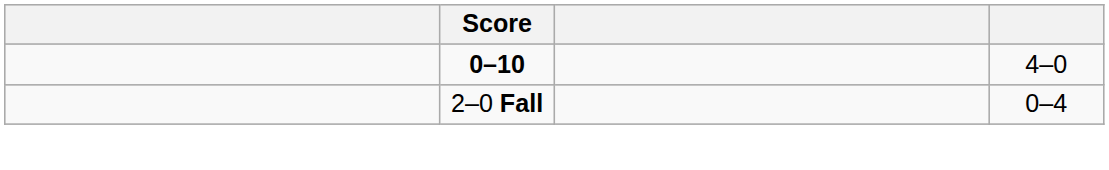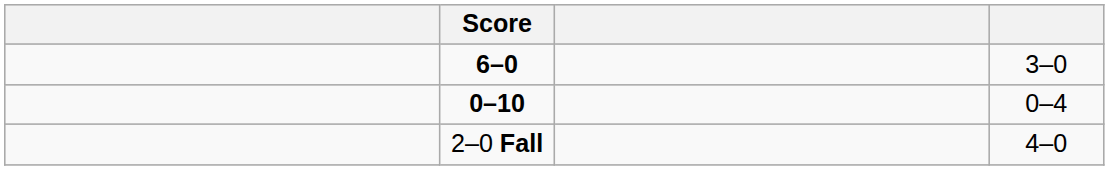+ row: 6–0 | 3–0
0–10 | column 4: 4–0 -> 0–4
2–0 Fall | column 4: 0–4 -> 4–0
